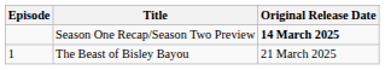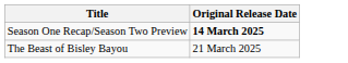- column: Episode | 1
